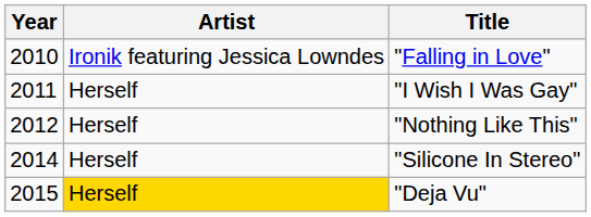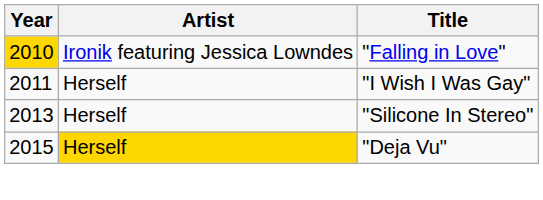"Falling in Love" | Year: no background -> gold background
- row: 2012 | Herself | "Nothing Like This"
"Silicone In Stereo" | Year: 2014 -> 2013
